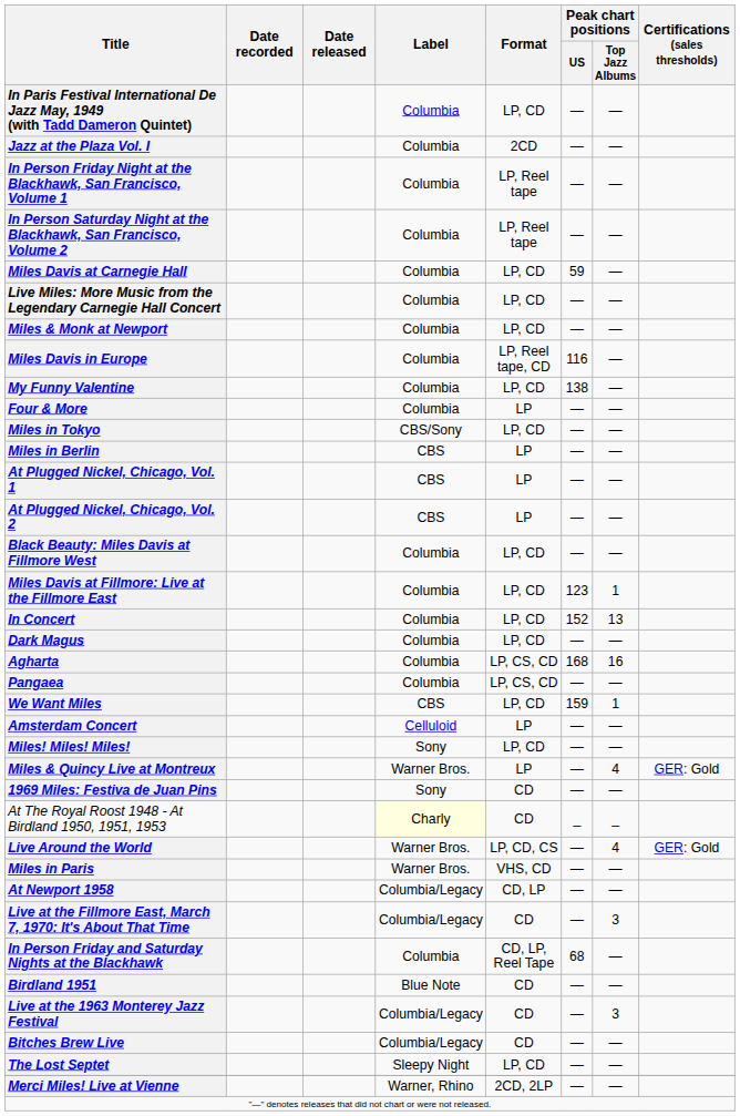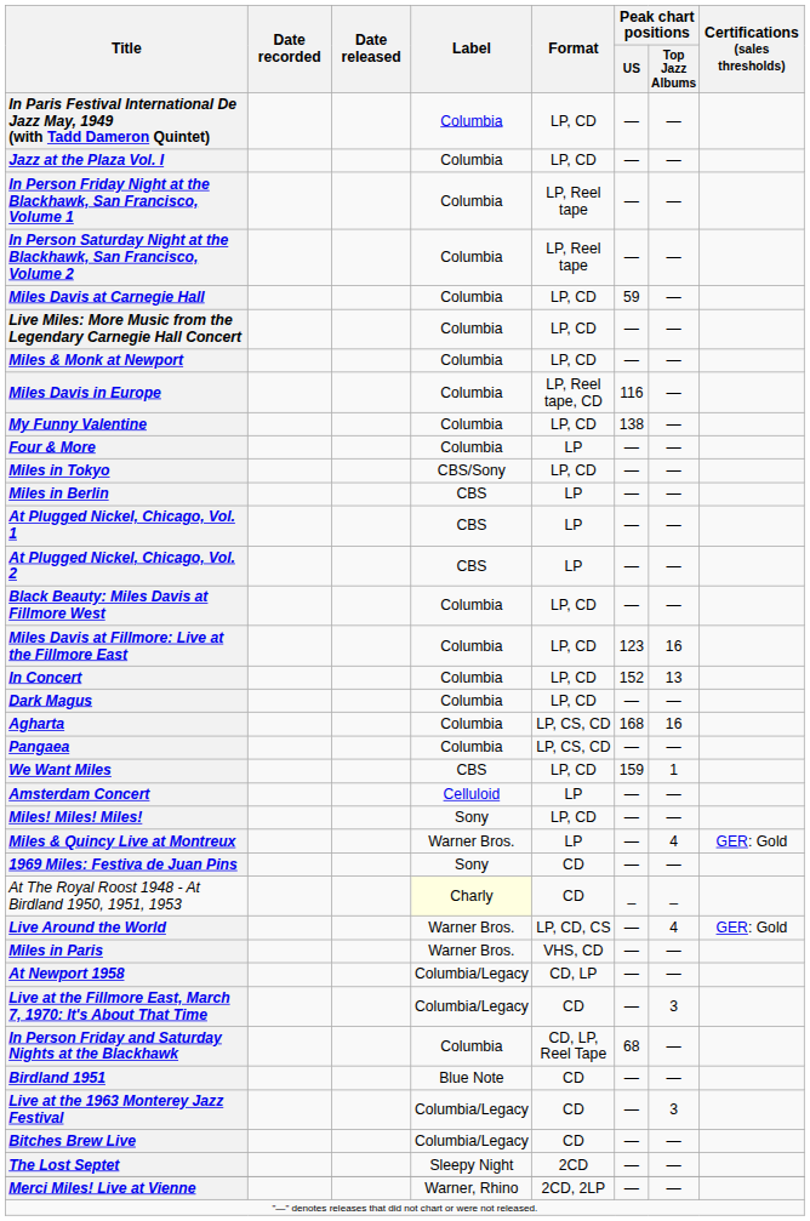Jazz at the Plaza Vol. I | Format: 2CD -> LP, CD
Miles Davis at Fillmore: Live at the Fillmore East | Peak chart positions / Top Jazz Albums: 1 -> 16
The Lost Septet | Format: LP, CD -> 2CD
